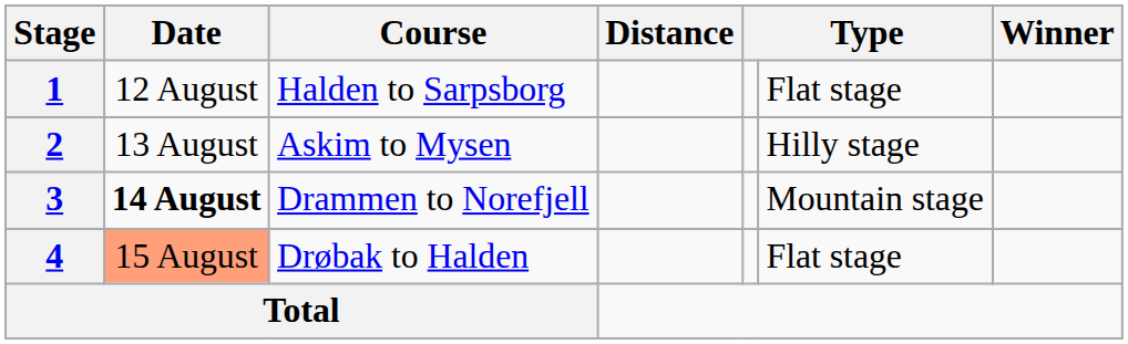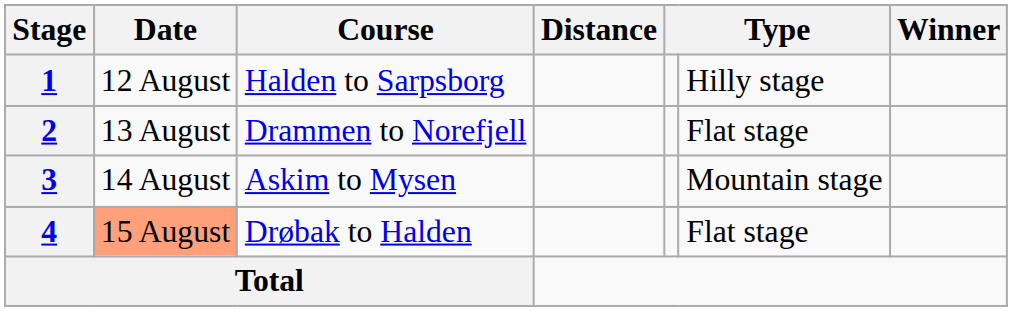1 | column 6: Flat stage -> Hilly stage
2 | Course: Askim to Mysen -> Drammen to Norefjell
2 | column 6: Hilly stage -> Flat stage
3 | Date: bold -> normal
3 | Course: Drammen to Norefjell -> Askim to Mysen
